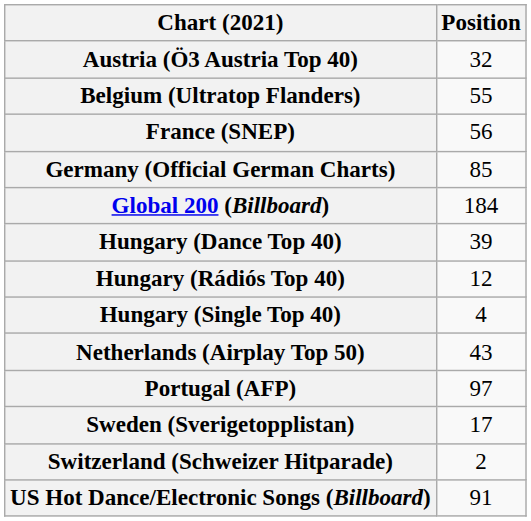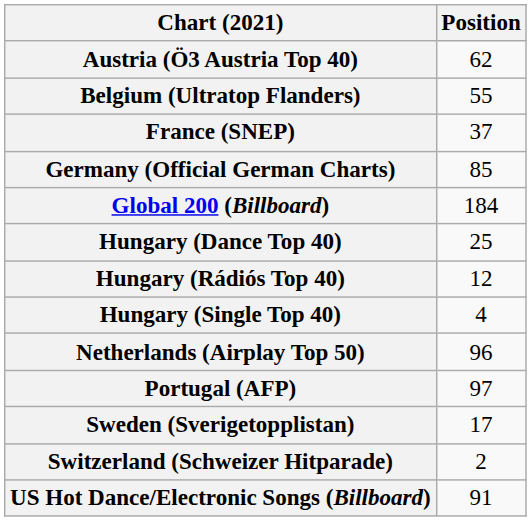Austria (Ö3 Austria Top 40) | Position: 32 -> 62
France (SNEP) | Position: 56 -> 37
Hungary (Dance Top 40) | Position: 39 -> 25
Netherlands (Airplay Top 50) | Position: 43 -> 96
